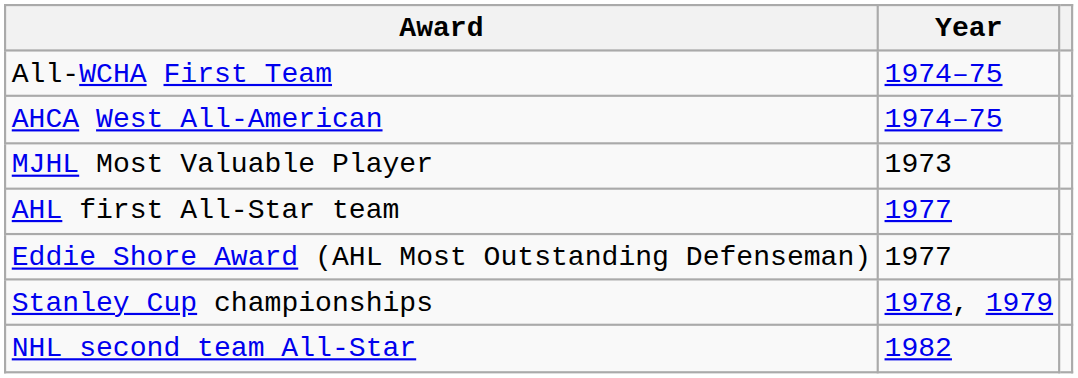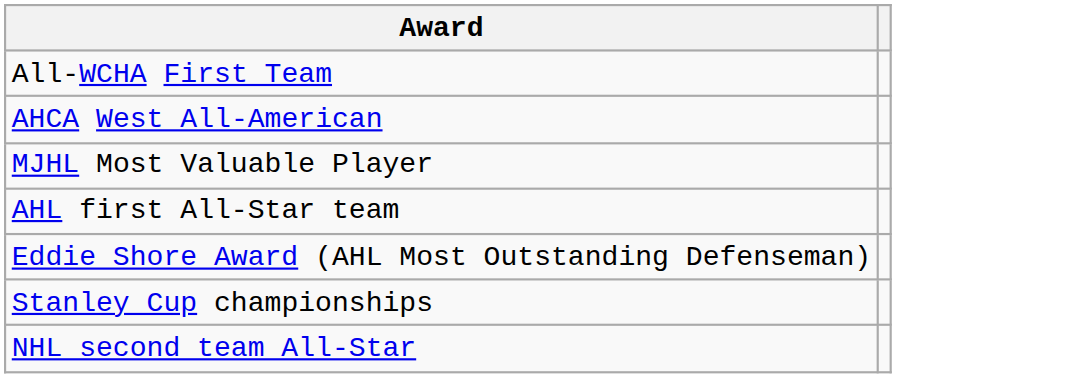- column: Year | 1974–75 | 1974–75 | 1973 | 1977 | 1977 | 1978, 1979 | 1982
